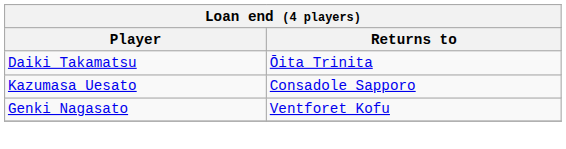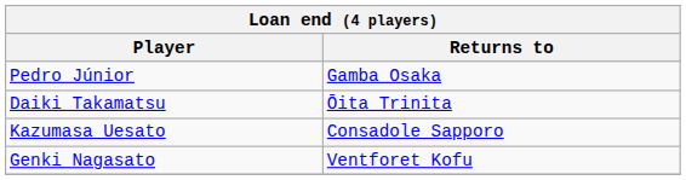+ row: Pedro Júnior | Gamba Osaka
